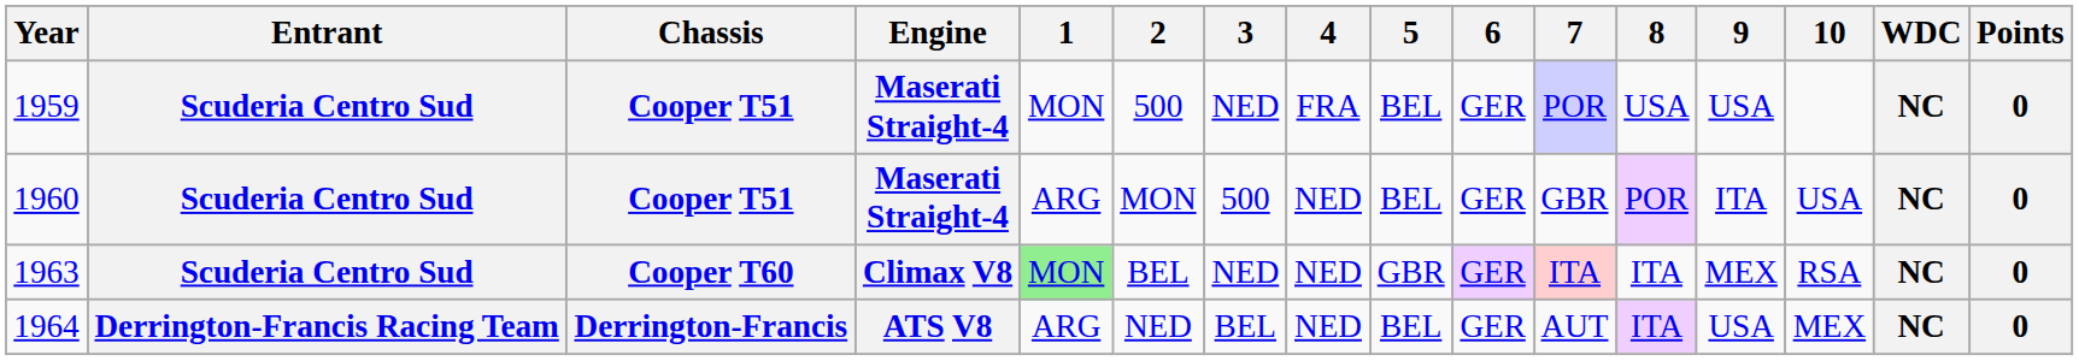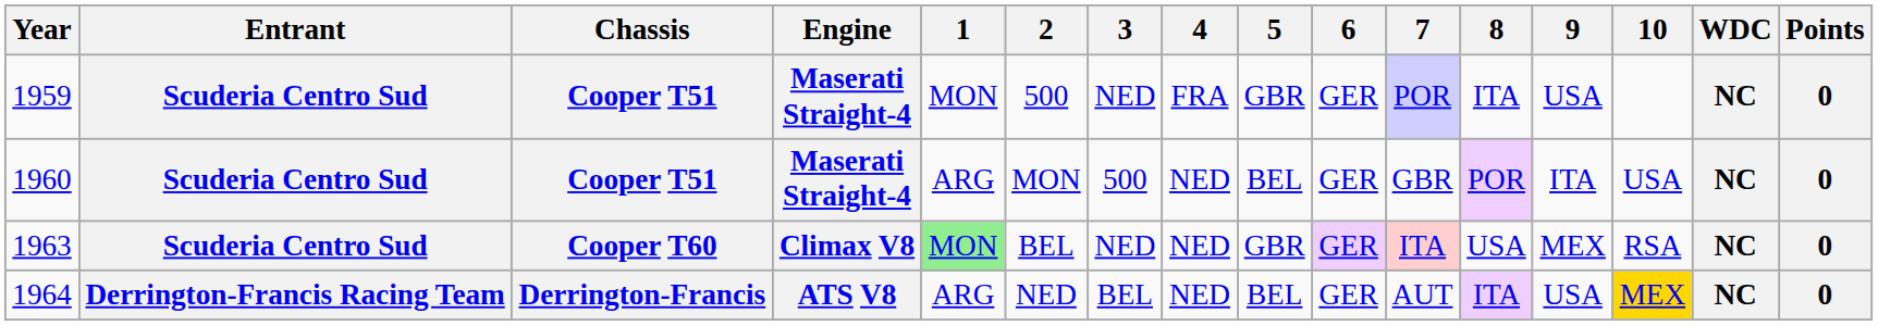1959 | 5: BEL -> GBR
1959 | 8: USA -> ITA
1963 | 8: ITA -> USA
1964 | 10: no background -> gold background
